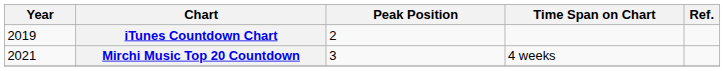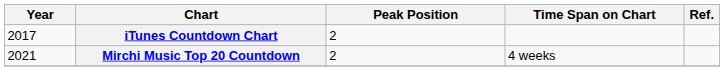iTunes Countdown Chart | Year: 2019 -> 2017
Mirchi Music Top 20 Countdown | Peak Position: 3 -> 2
